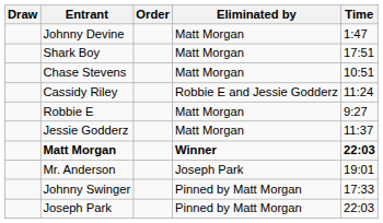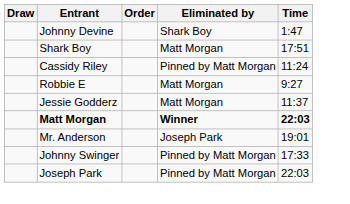Johnny Devine | Eliminated by: Matt Morgan -> Shark Boy
- row: Chase Stevens | Matt Morgan | 10:51
Cassidy Riley | Eliminated by: Robbie E and Jessie Godderz -> Pinned by Matt Morgan
